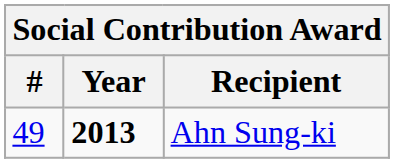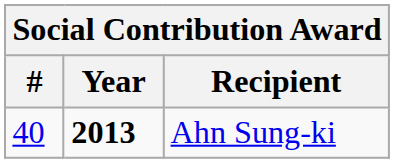Ahn Sung-ki | #: 49 -> 40
